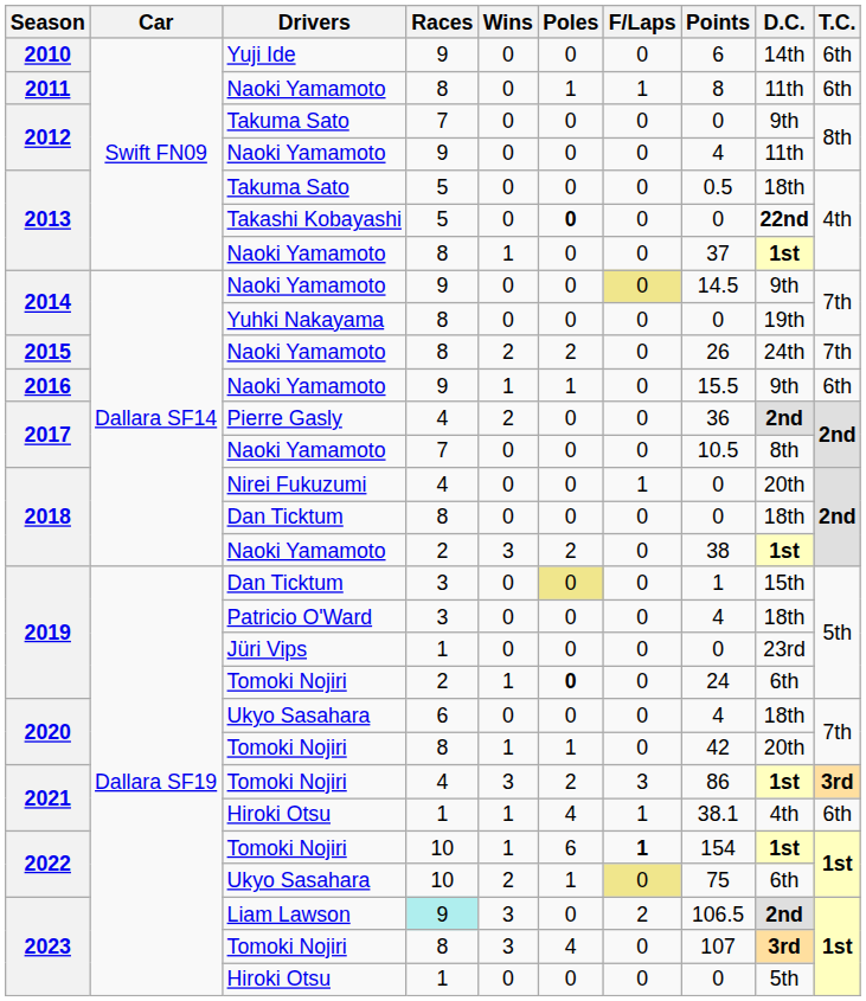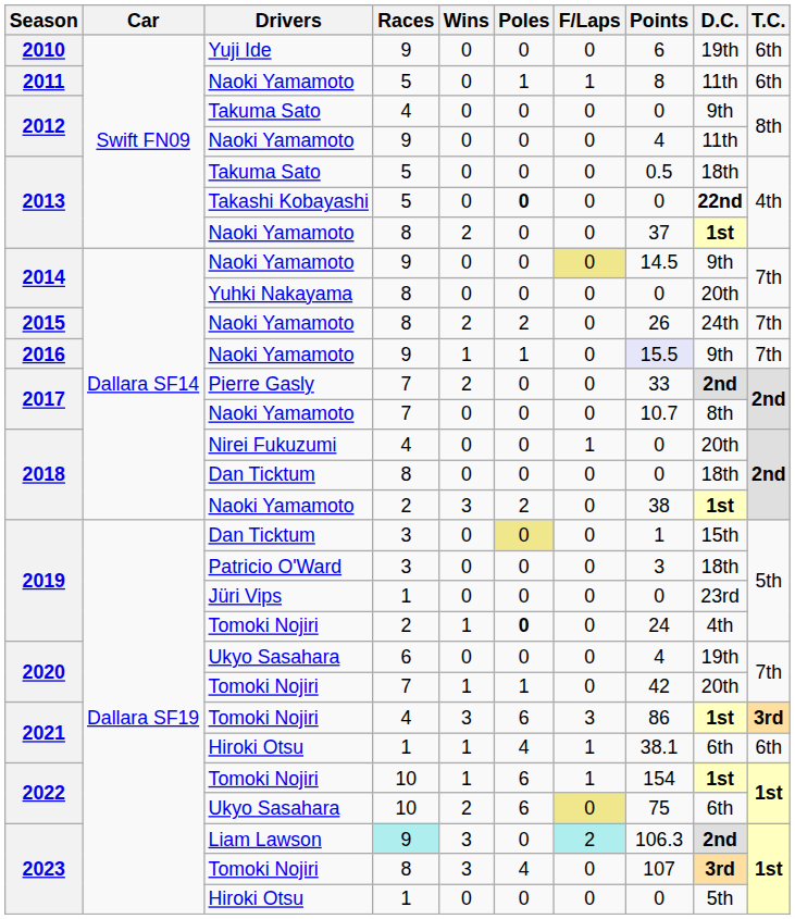2010 | D.C.: 14th -> 19th
2011 | Races: 8 -> 5
2012 / Takuma Sato | Races: 7 -> 4
2013 / Naoki Yamamoto | Wins: 1 -> 2
2014 / Yuhki Nakayama | D.C.: 19th -> 20th
2016 | Points: no background -> lavender background
2016 | T.C.: 6th -> 7th
2017 / Pierre Gasly | Races: 4 -> 7
2017 / Pierre Gasly | Points: 36 -> 33
2017 / Naoki Yamamoto | Points: 10.5 -> 10.7
2019 / Patricio O'Ward | Points: 4 -> 3
2019 / Tomoki Nojiri | D.C.: 6th -> 4th
2020 / Ukyo Sasahara | D.C.: 18th -> 19th
2020 / Tomoki Nojiri | Races: 8 -> 7
2021 / Tomoki Nojiri | Poles: 2 -> 6
2021 / Hiroki Otsu | D.C.: 4th -> 6th
2022 / Tomoki Nojiri | F/Laps: bold -> normal
2022 / Ukyo Sasahara | Poles: 1 -> 6
2023 / Liam Lawson | F/Laps: no background -> paleturquoise background
2023 / Liam Lawson | Points: 106.5 -> 106.3
